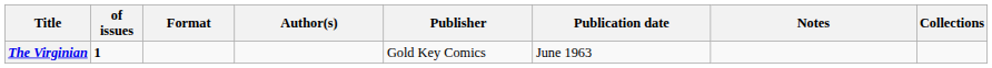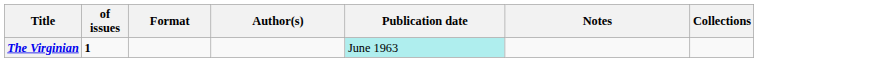- column: Publisher | Gold Key Comics
The Virginian | Publication date: no background -> paleturquoise background
